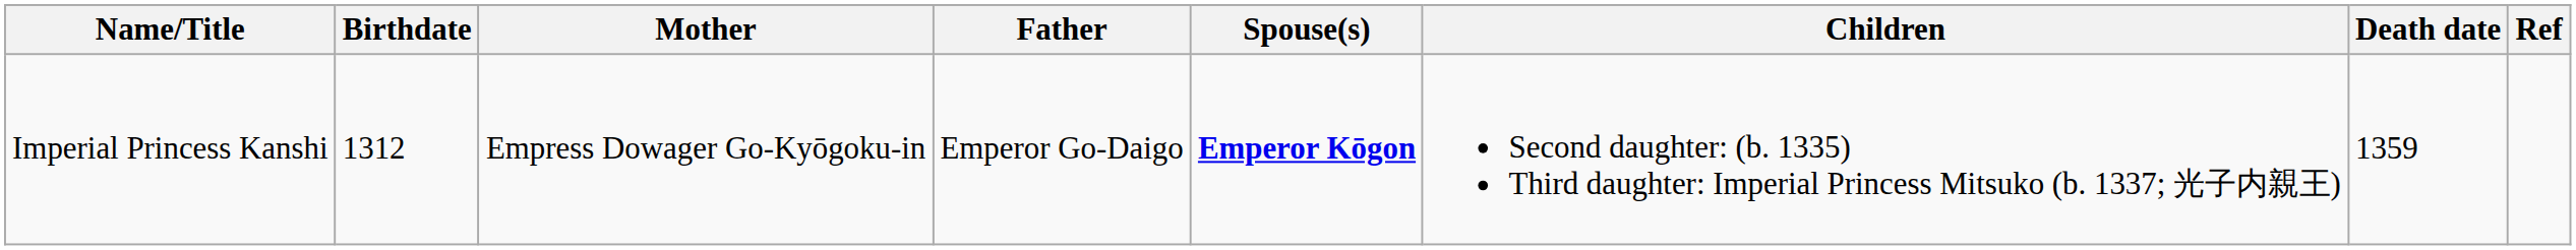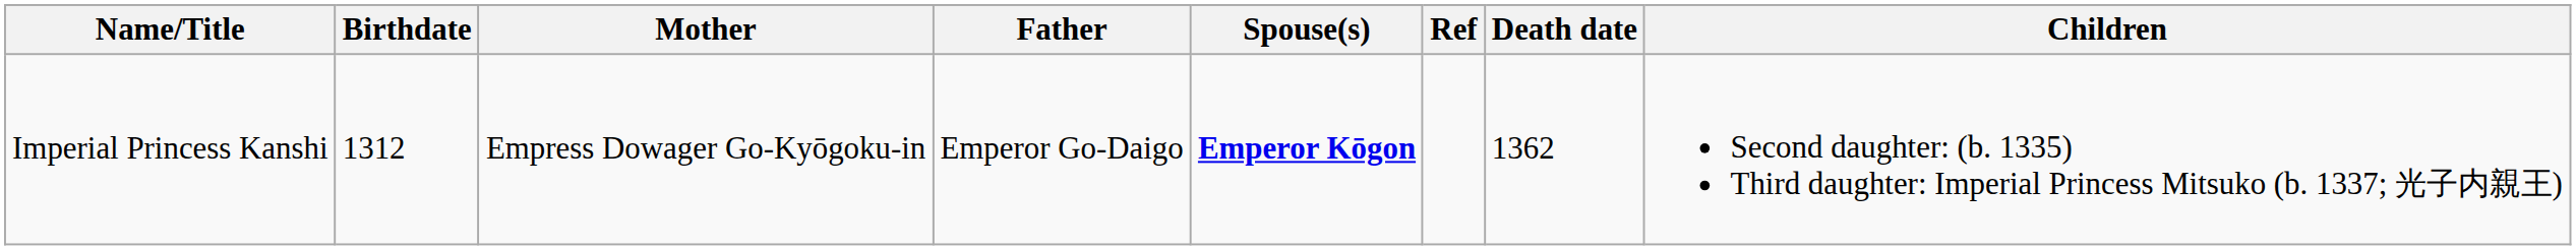columns swapped: Children <-> Ref
Imperial Princess Kanshi | Death date: 1359 -> 1362
